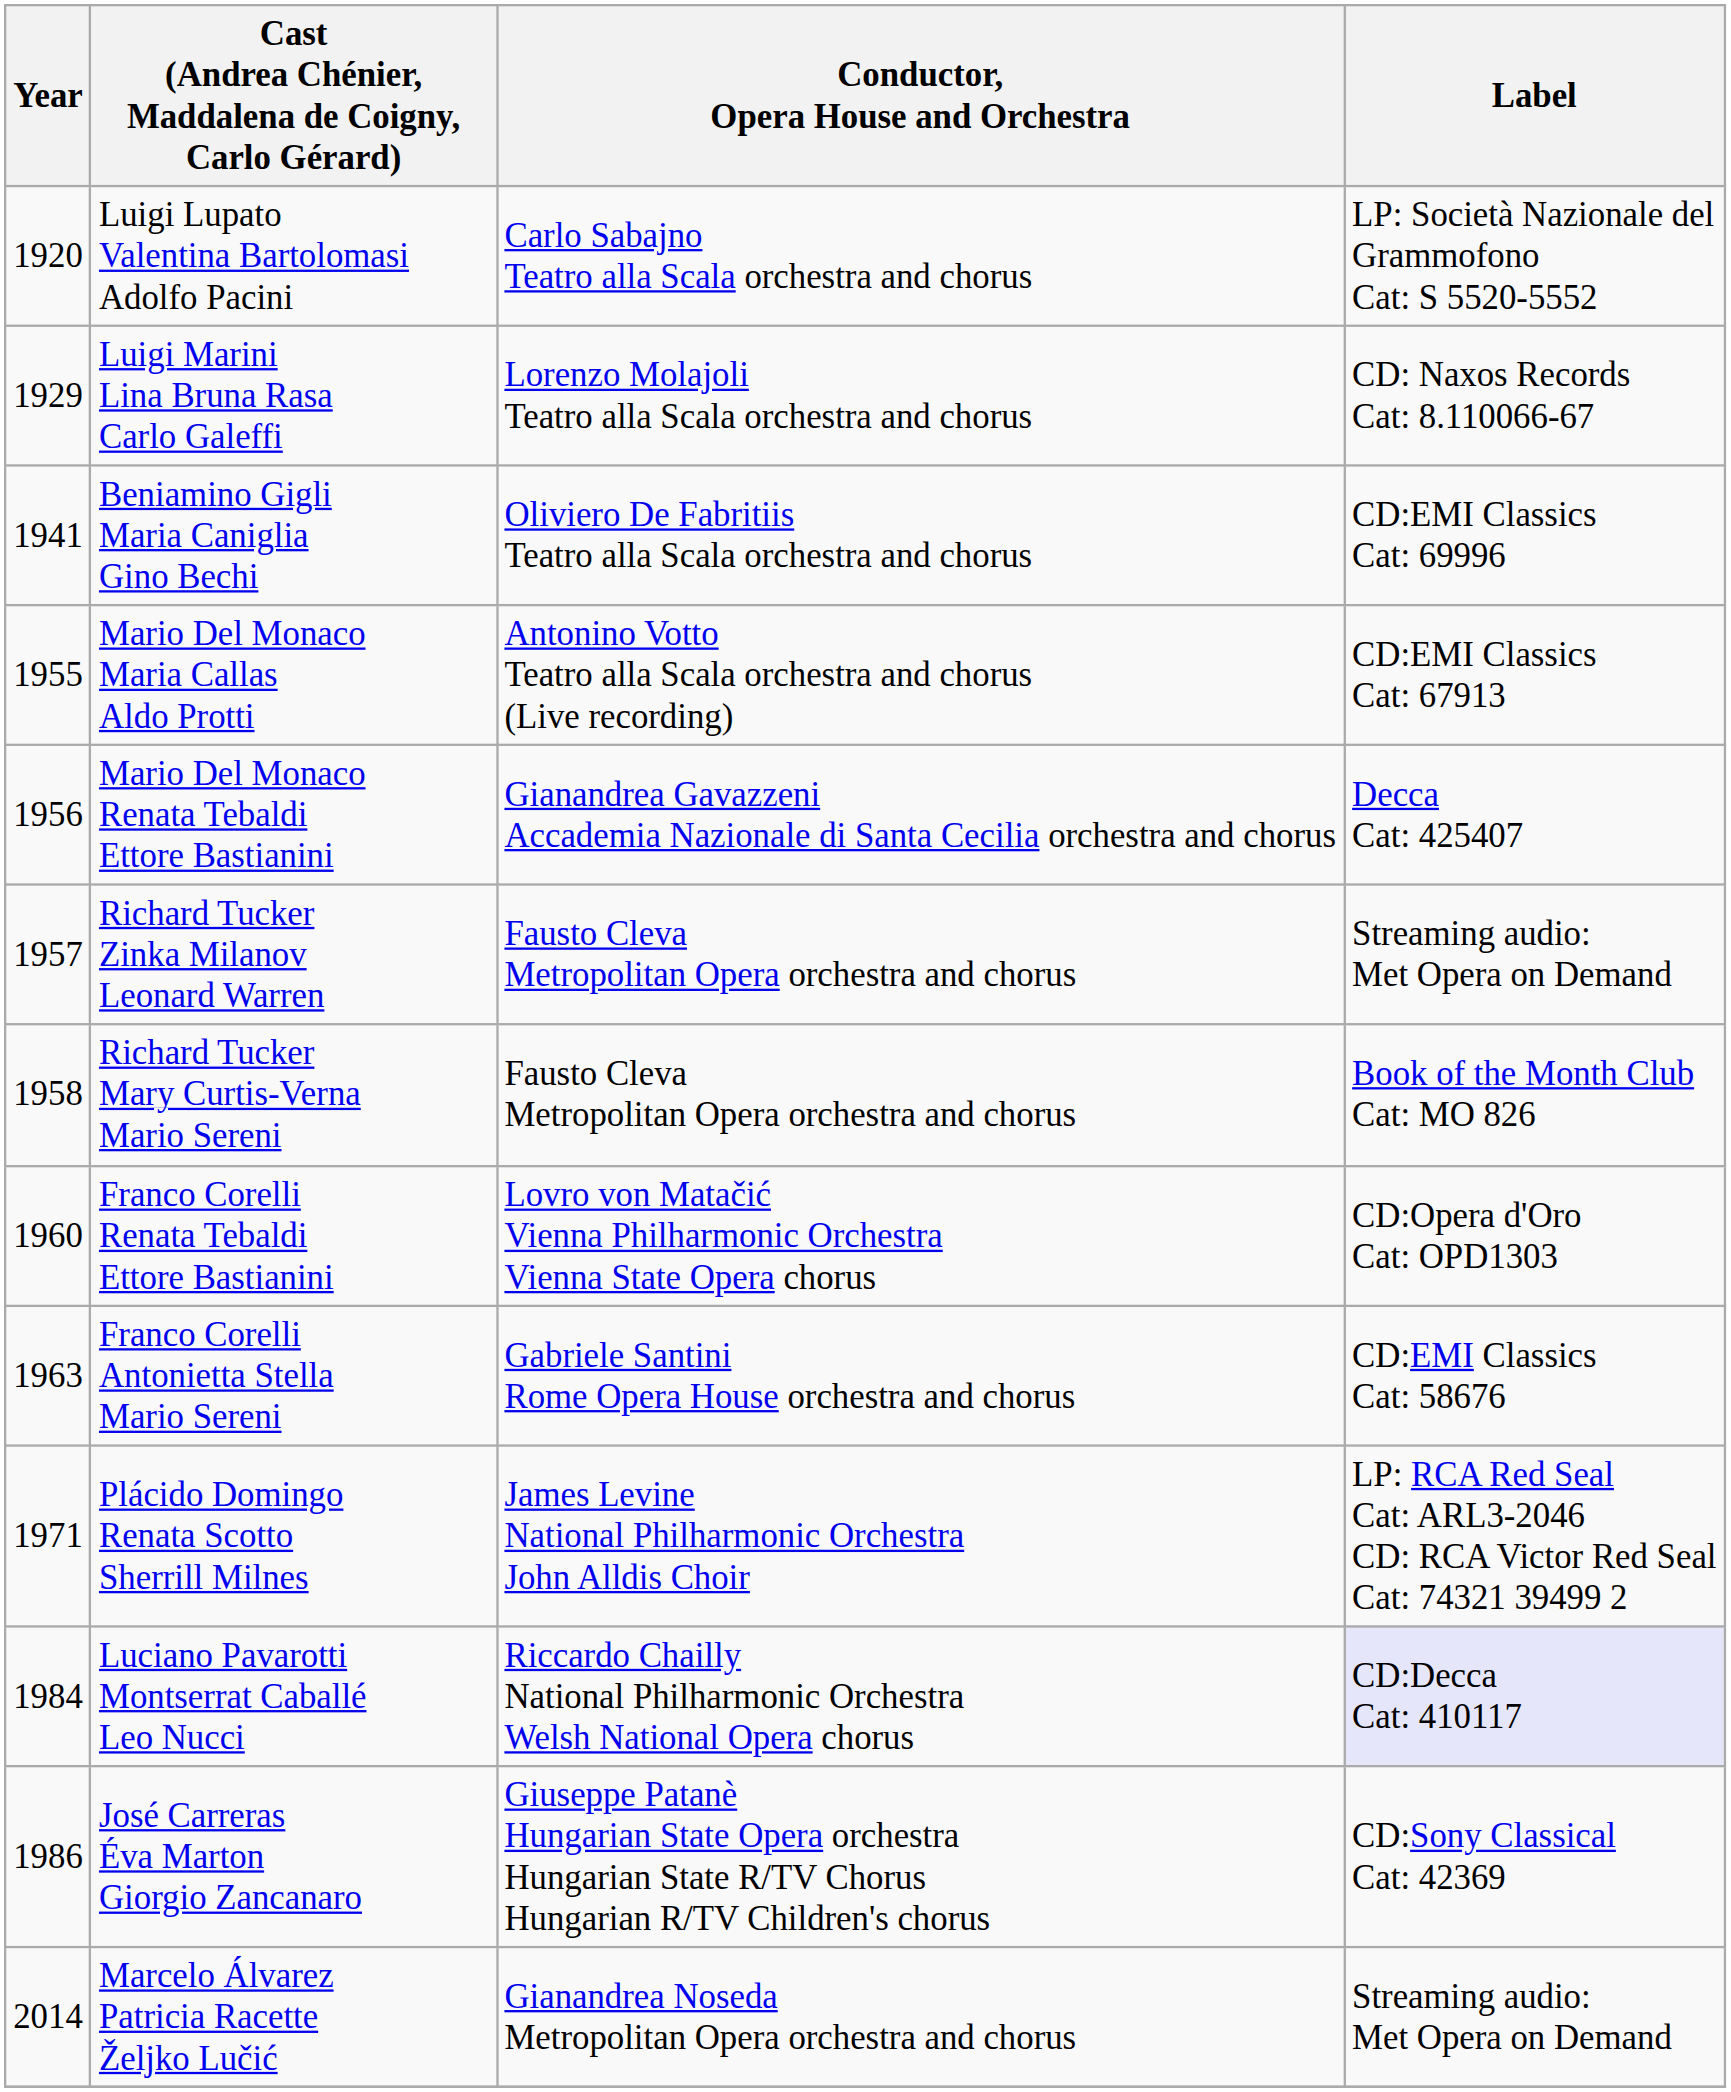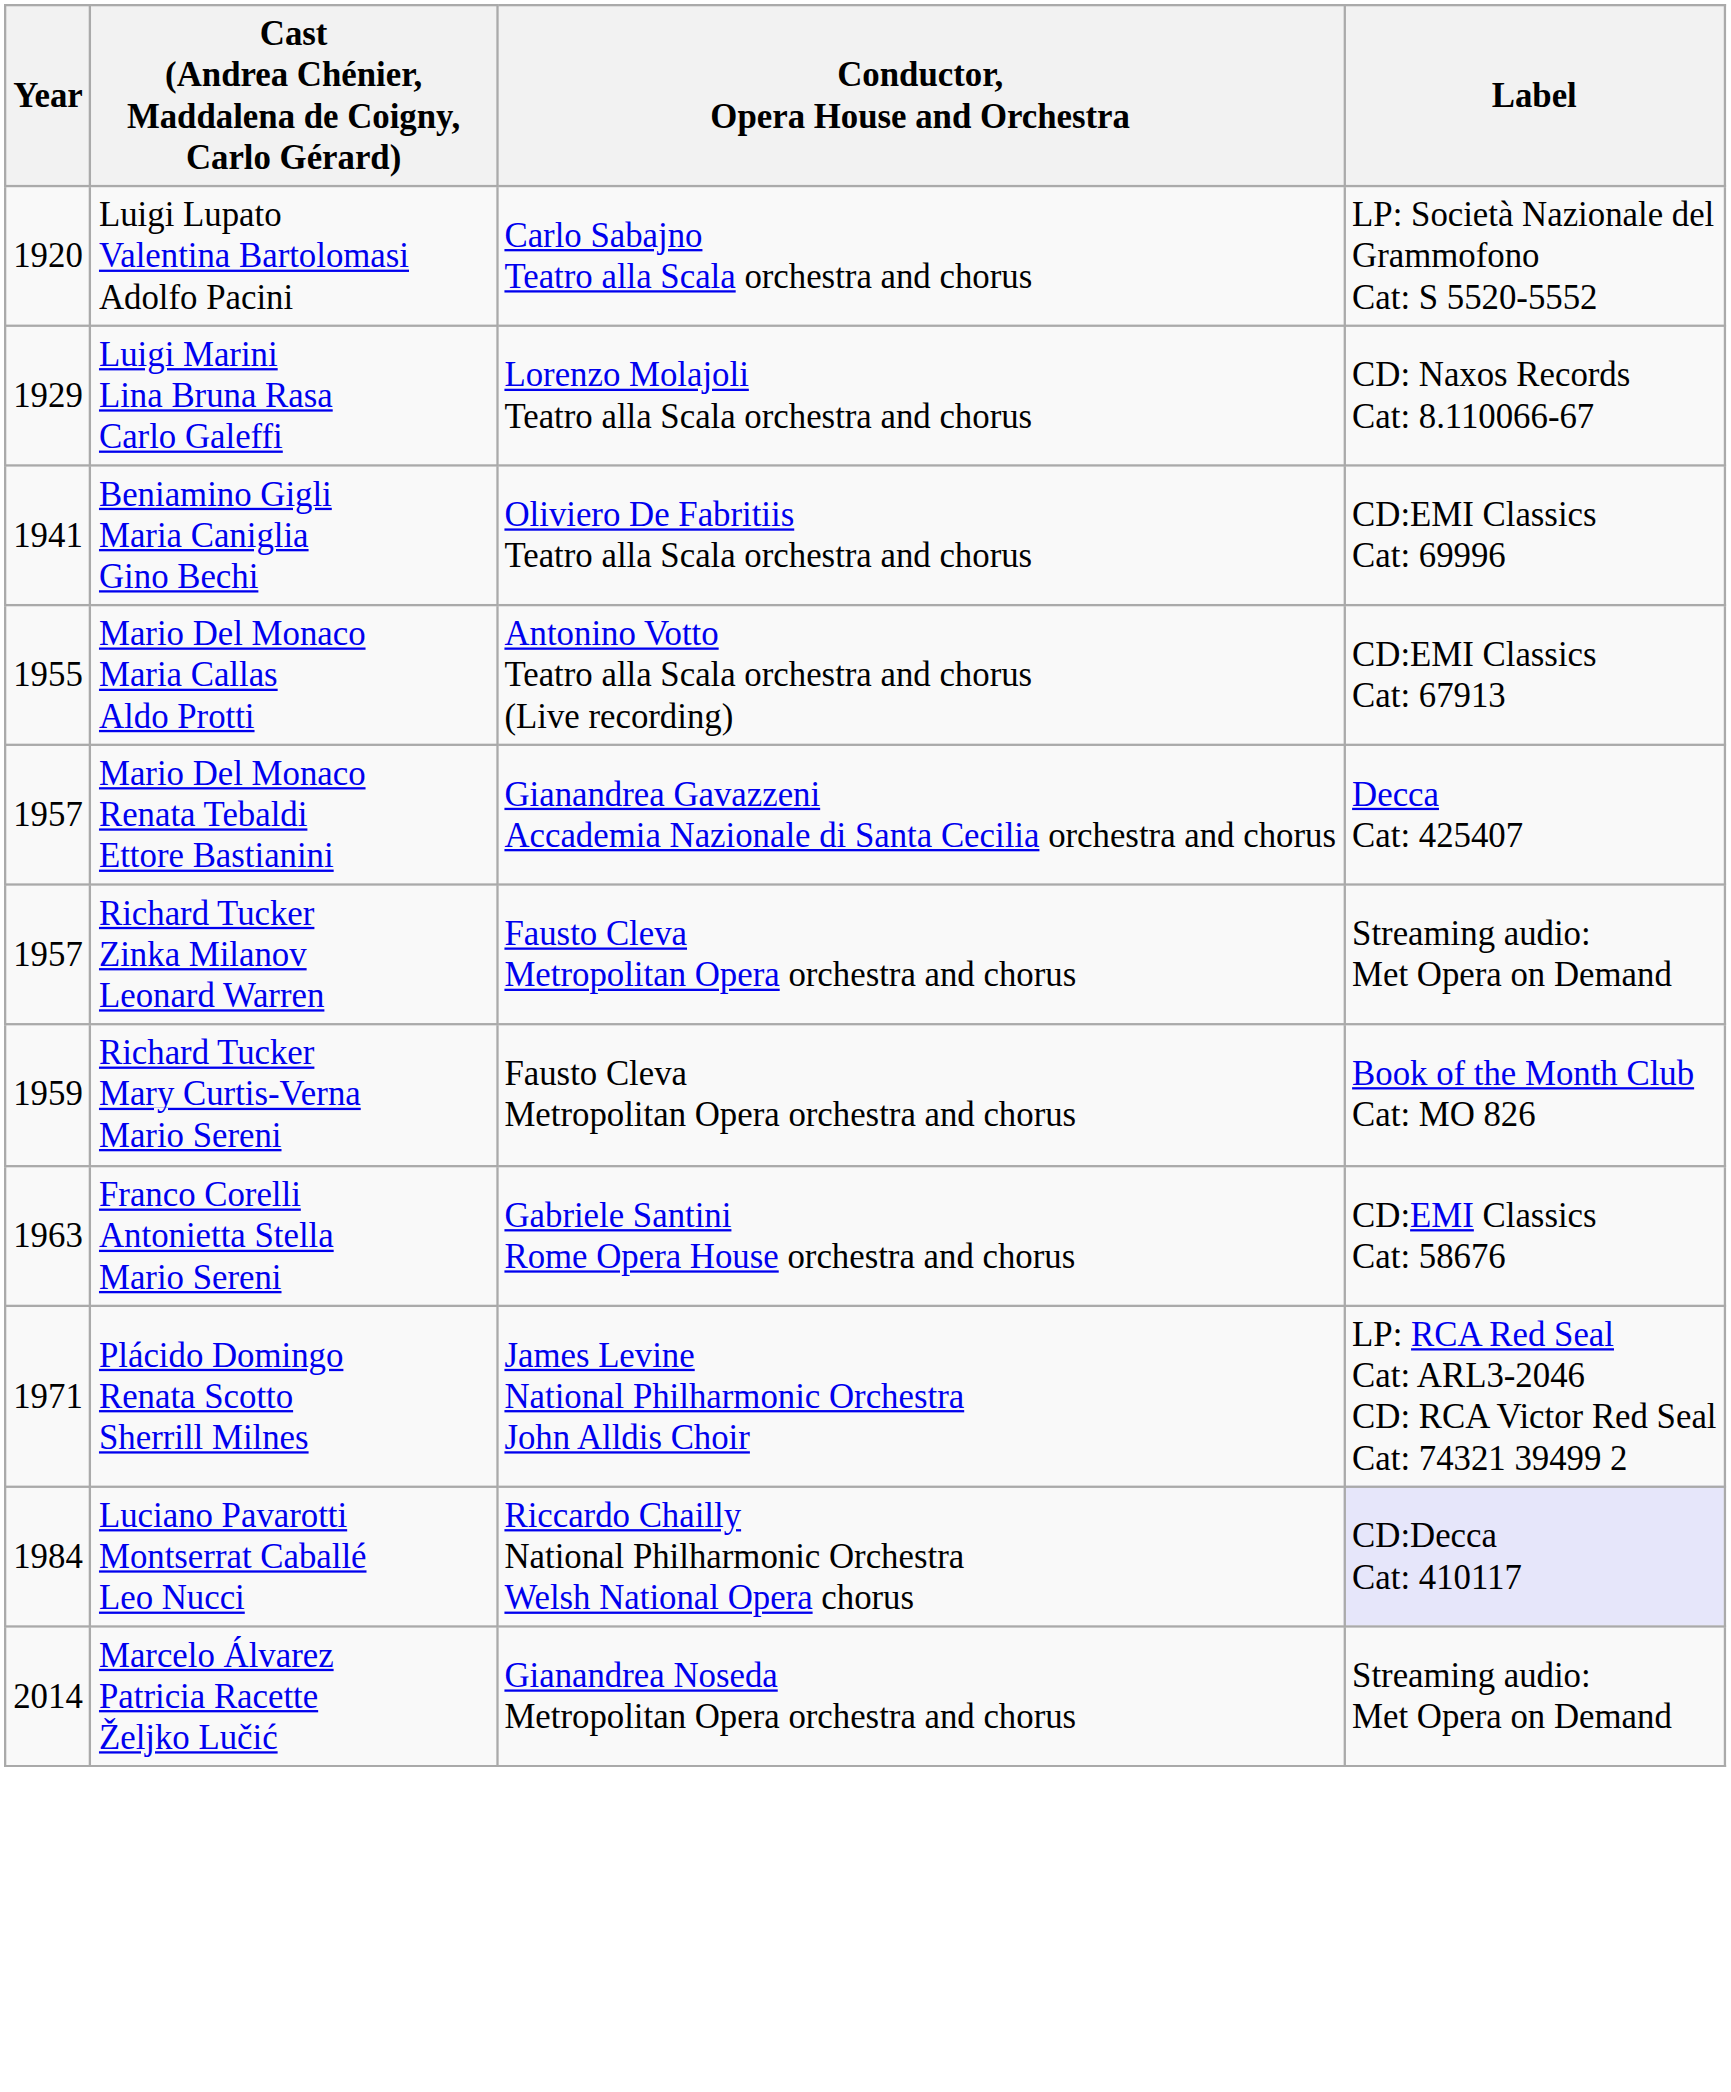Mario Del Monaco Renata Tebaldi Ettore Bastianini | Year: 1956 -> 1957
Richard Tucker Mary Curtis-Verna Mario Sereni | Year: 1958 -> 1959
- row: 1960 | Franco Corelli Renata Tebaldi Ettore Bastianini | Lovro von Matačić Vienna Philharmonic Orchestra Vienna State Opera chorus | CD:Opera d'Oro Cat: OPD1303
- row: 1986 | José Carreras Éva Marton Giorgio Zancanaro | Giuseppe Patanè Hungarian State Opera orchestra Hungarian State R/TV Chorus Hungarian R/TV Children's chorus | CD:Sony Classical Cat: 42369
